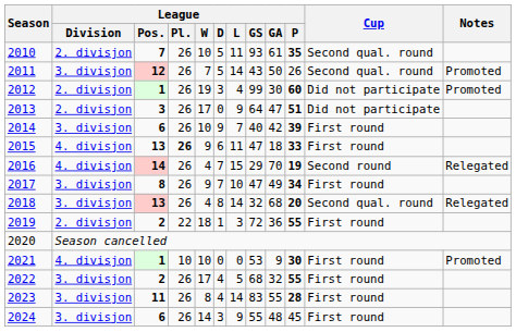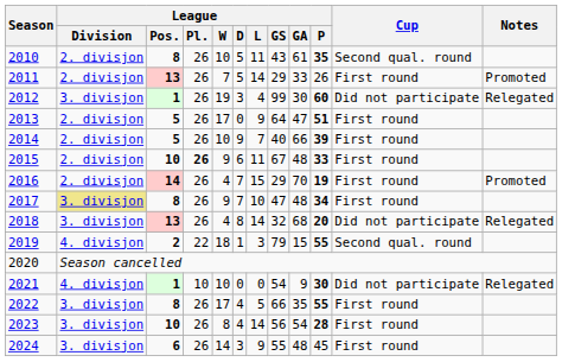2010 | League / Pos.: 7 -> 8
2010 | League / GS: 93 -> 43
2011 | League / Division: 3. divisjon -> 2. divisjon
2011 | League / Pos.: 12 -> 13
2011 | League / GS: 43 -> 29
2011 | League / GA: 50 -> 33
2011 | Cup: Second qual. round -> First round
2012 | League / Division: 2. divisjon -> 3. divisjon
2012 | Notes: Promoted -> Relegated
2013 | League / Pos.: 3 -> 5
2013 | Cup: Did not participate -> First round
2014 | League / Division: 3. divisjon -> 2. divisjon
2014 | League / Pos.: 6 -> 5
2014 | League / GA: 42 -> 66
2015 | League / Division: 4. divisjon -> 2. divisjon
2015 | League / Pos.: 13 -> 10
2015 | League / GS: 47 -> 67
2015 | League / GA: 18 -> 48
2016 | League / Division: 4. divisjon -> 2. divisjon
2016 | Cup: Second round -> First round
2016 | Notes: Relegated -> Promoted
2017 | League / Division: no background -> khaki background
2017 | League / GA: 49 -> 48
2018 | Cup: Second qual. round -> Did not participate
2019 | League / Division: 2. divisjon -> 4. divisjon
2019 | League / GS: 72 -> 79
2019 | League / GA: 36 -> 15
2019 | Cup: First round -> Second qual. round
2021 | League / GS: 53 -> 54
2021 | Cup: First round -> Did not participate
2021 | Notes: Promoted -> Relegated
2022 | League / Pos.: 2 -> 8
2022 | League / GS: 68 -> 66
2022 | League / GA: 32 -> 35
2023 | League / Pos.: 11 -> 10
2023 | League / GS: 83 -> 56
2023 | League / GA: 55 -> 54
